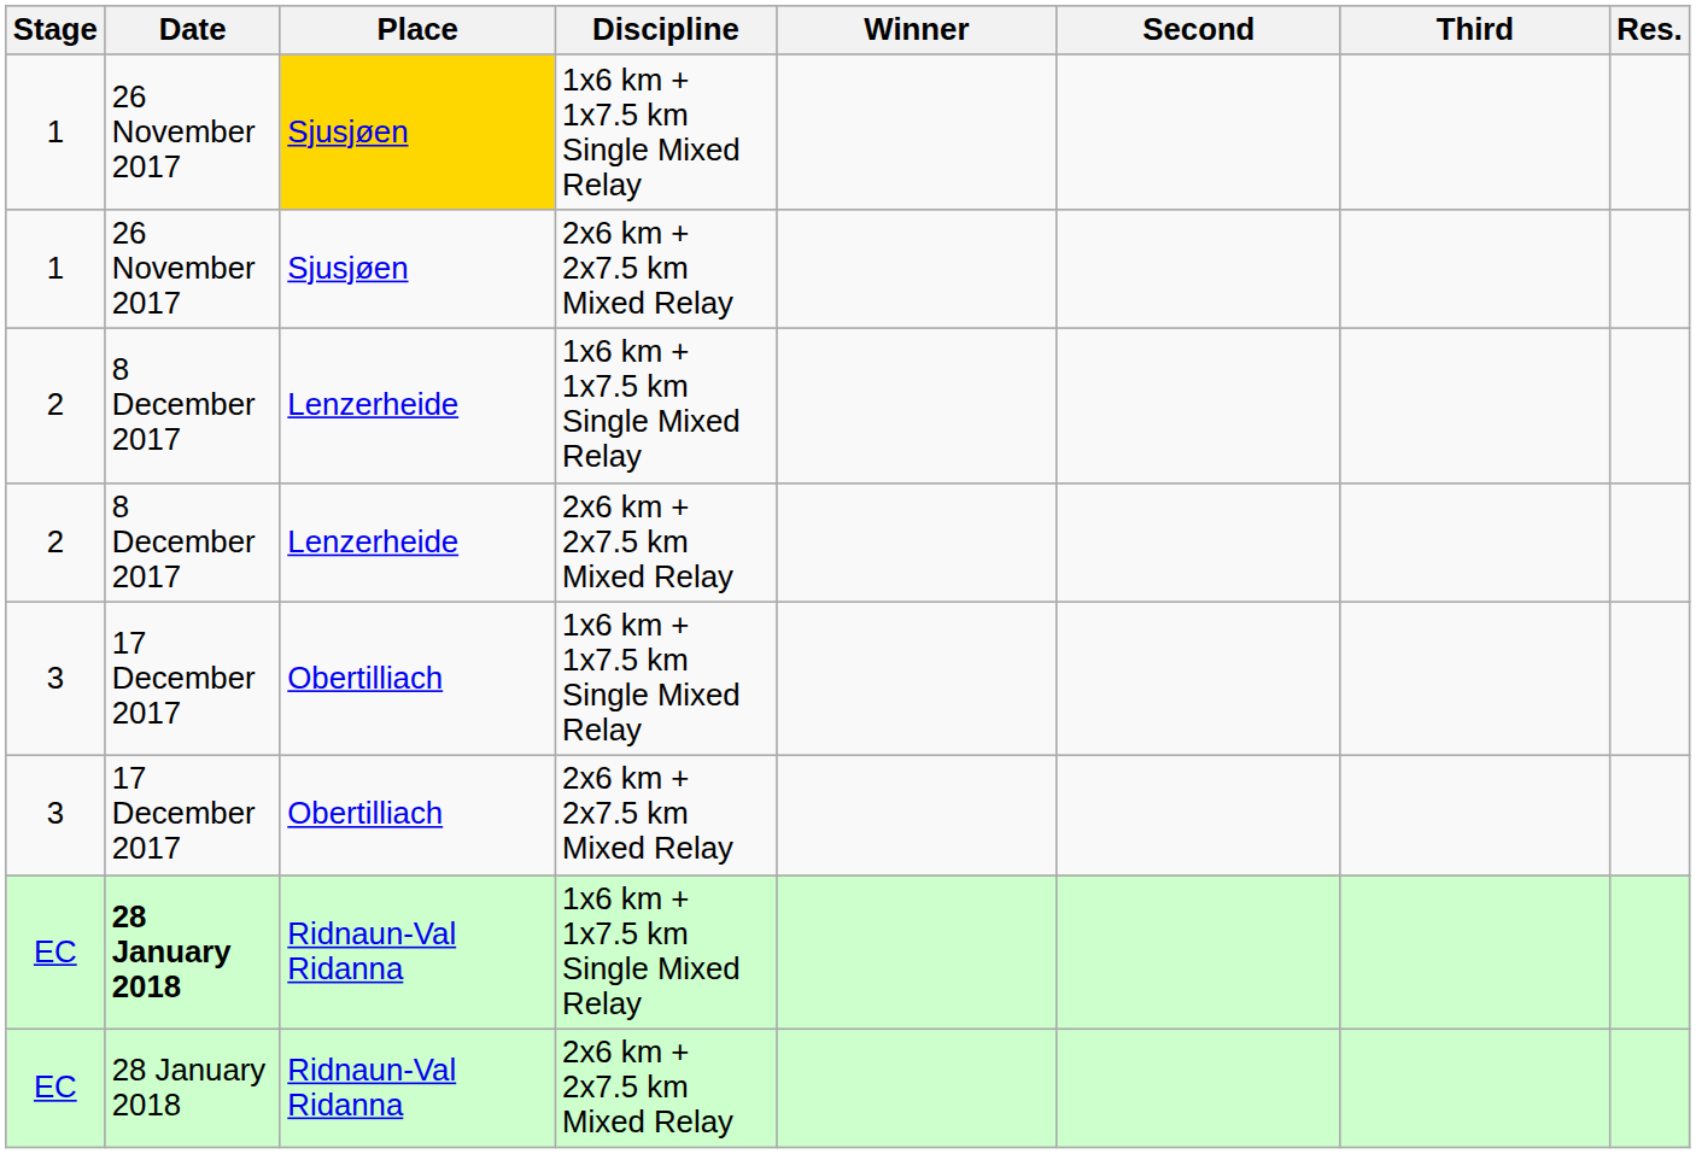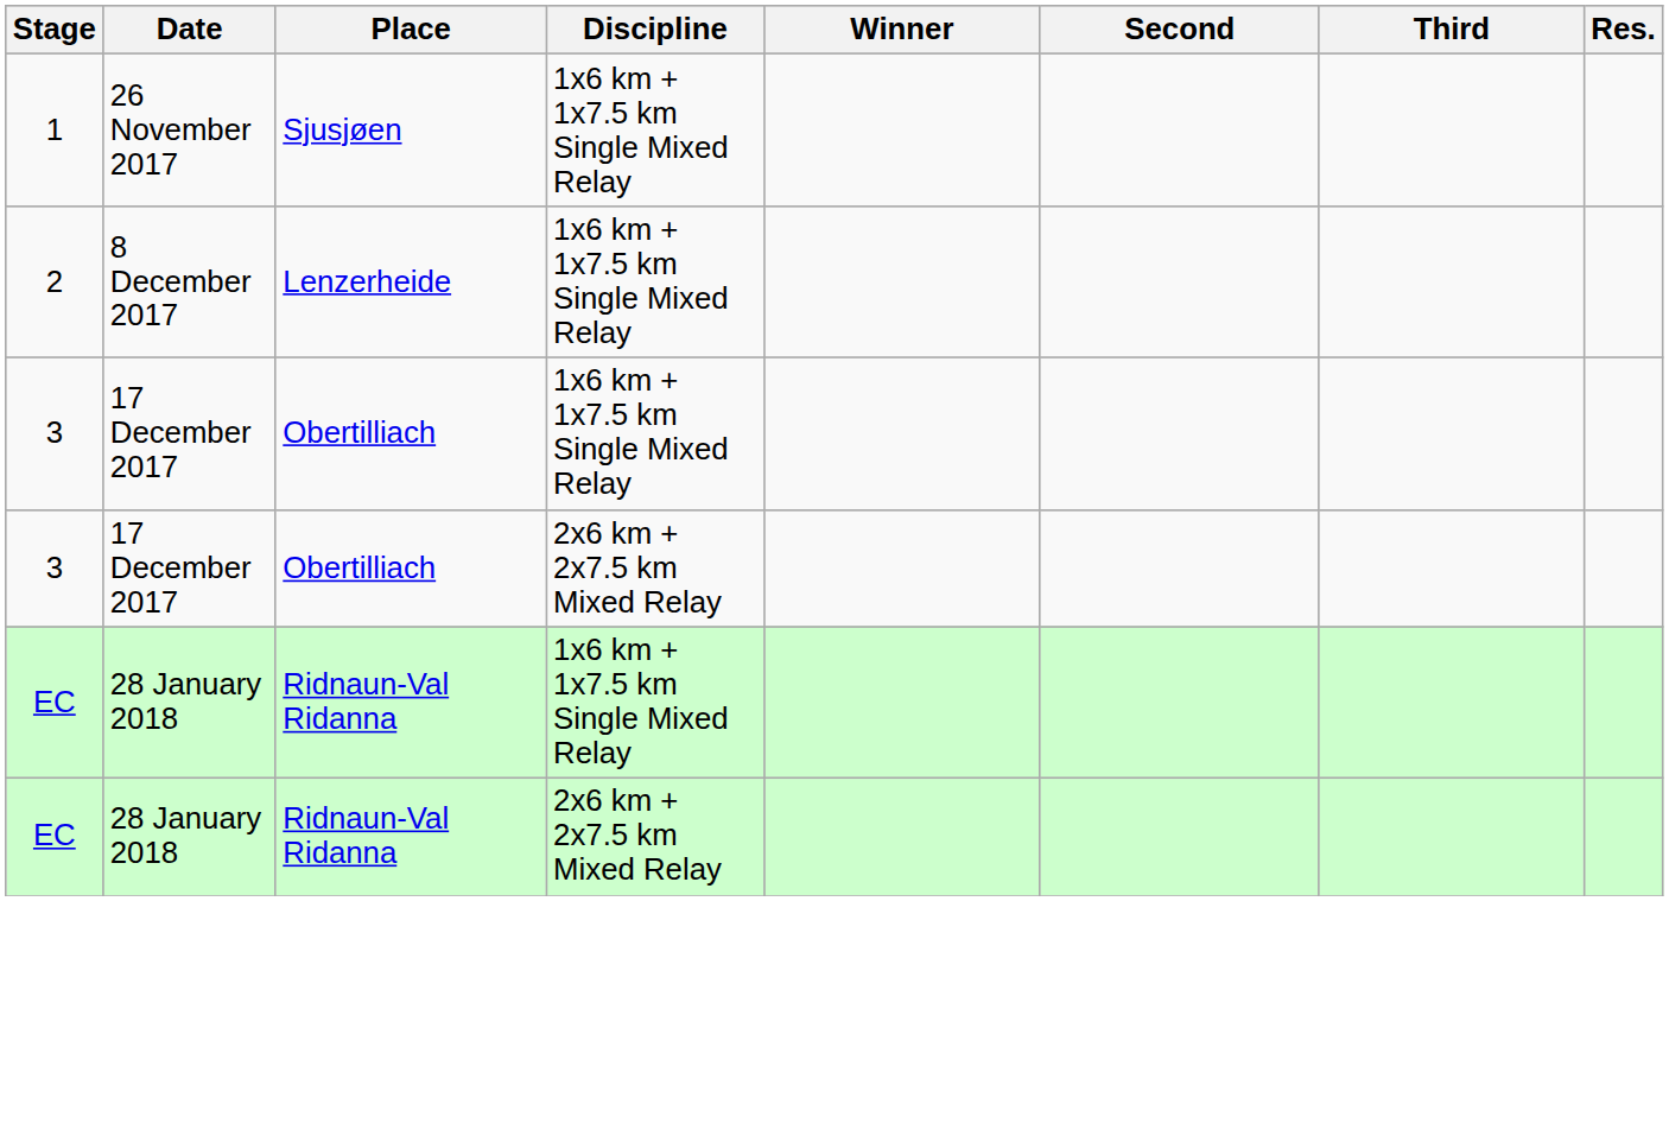1 / 1x6 km + 1x7.5 km Single Mixed Relay | Place: gold background -> no background
- row: 1 | 26 November 2017 | Sjusjøen | 2x6 km + 2x7.5 km Mixed Relay
- row: 2 | 8 December 2017 | Lenzerheide | 2x6 km + 2x7.5 km Mixed Relay
EC / 1x6 km + 1x7.5 km Single Mixed Relay | Date: bold -> normal
